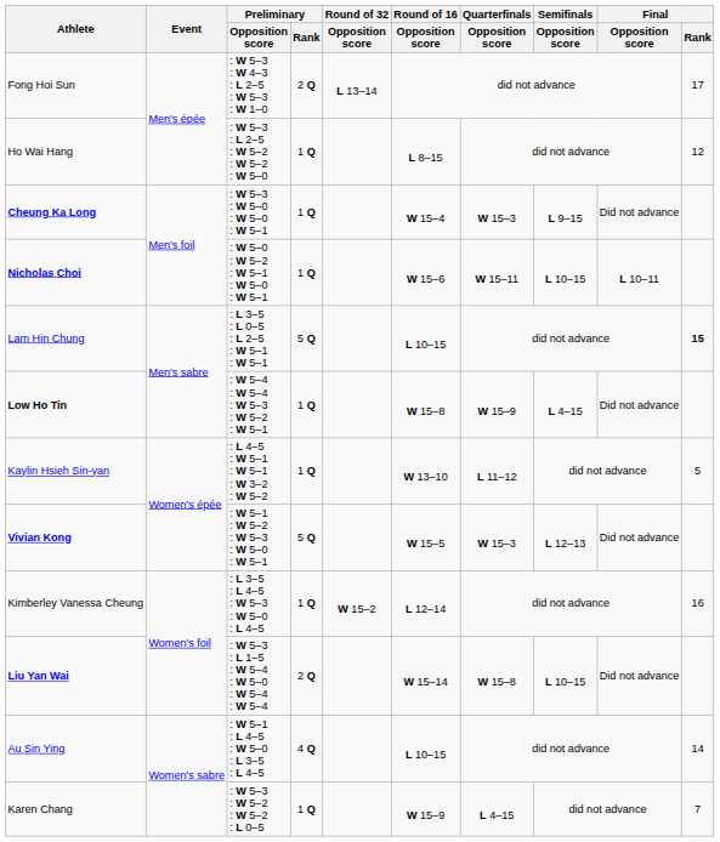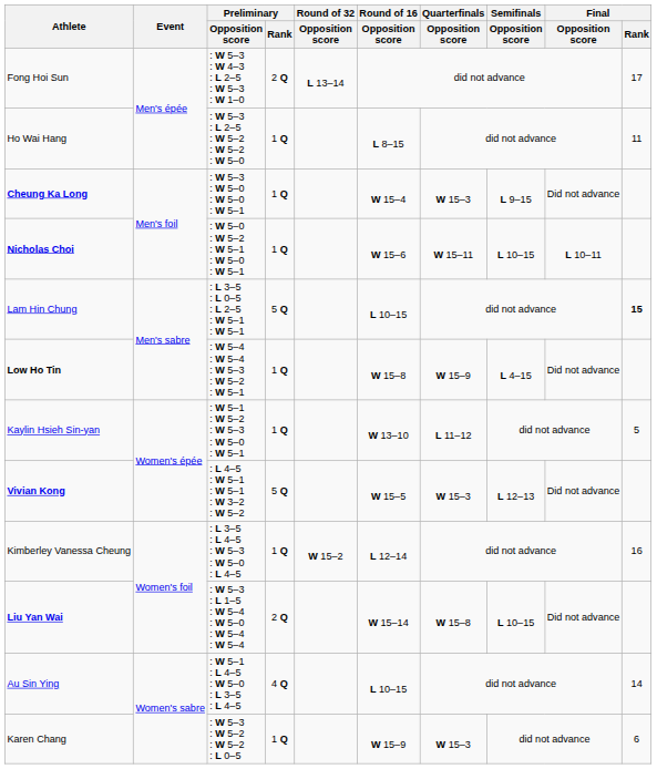Ho Wai Hang | Final / Rank: 12 -> 11
Kaylin Hsieh Sin-yan | Preliminary / Opposition score: : L 4–5 : W 5–1 : W 5–1 : W 3–2 : W 5–2 -> : W 5–1 : W 5–2 : W 5–3 : W 5–0 : W 5–1
Vivian Kong | Preliminary / Opposition score: : W 5–1 : W 5–2 : W 5–3 : W 5–0 : W 5–1 -> : L 4–5 : W 5–1 : W 5–1 : W 3–2 : W 5–2
Karen Chang | Quarterfinals / Opposition score: L 4–15 -> W 15–3
Karen Chang | Final / Rank: 7 -> 6
